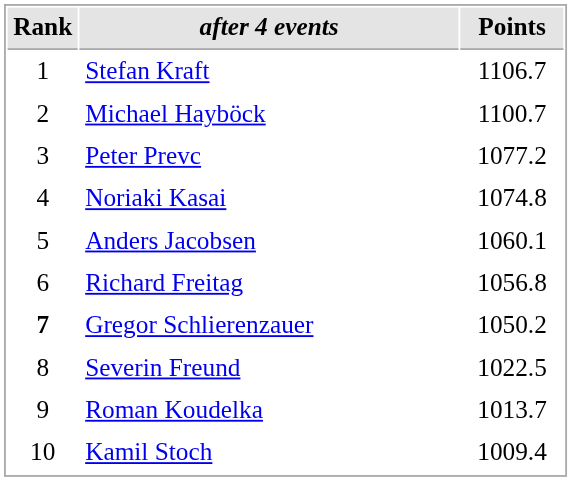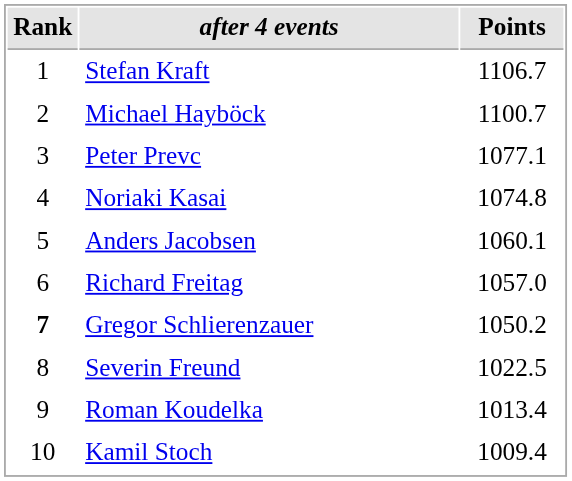Peter Prevc | Points: 1077.2 -> 1077.1
Richard Freitag | Points: 1056.8 -> 1057.0
Roman Koudelka | Points: 1013.7 -> 1013.4
